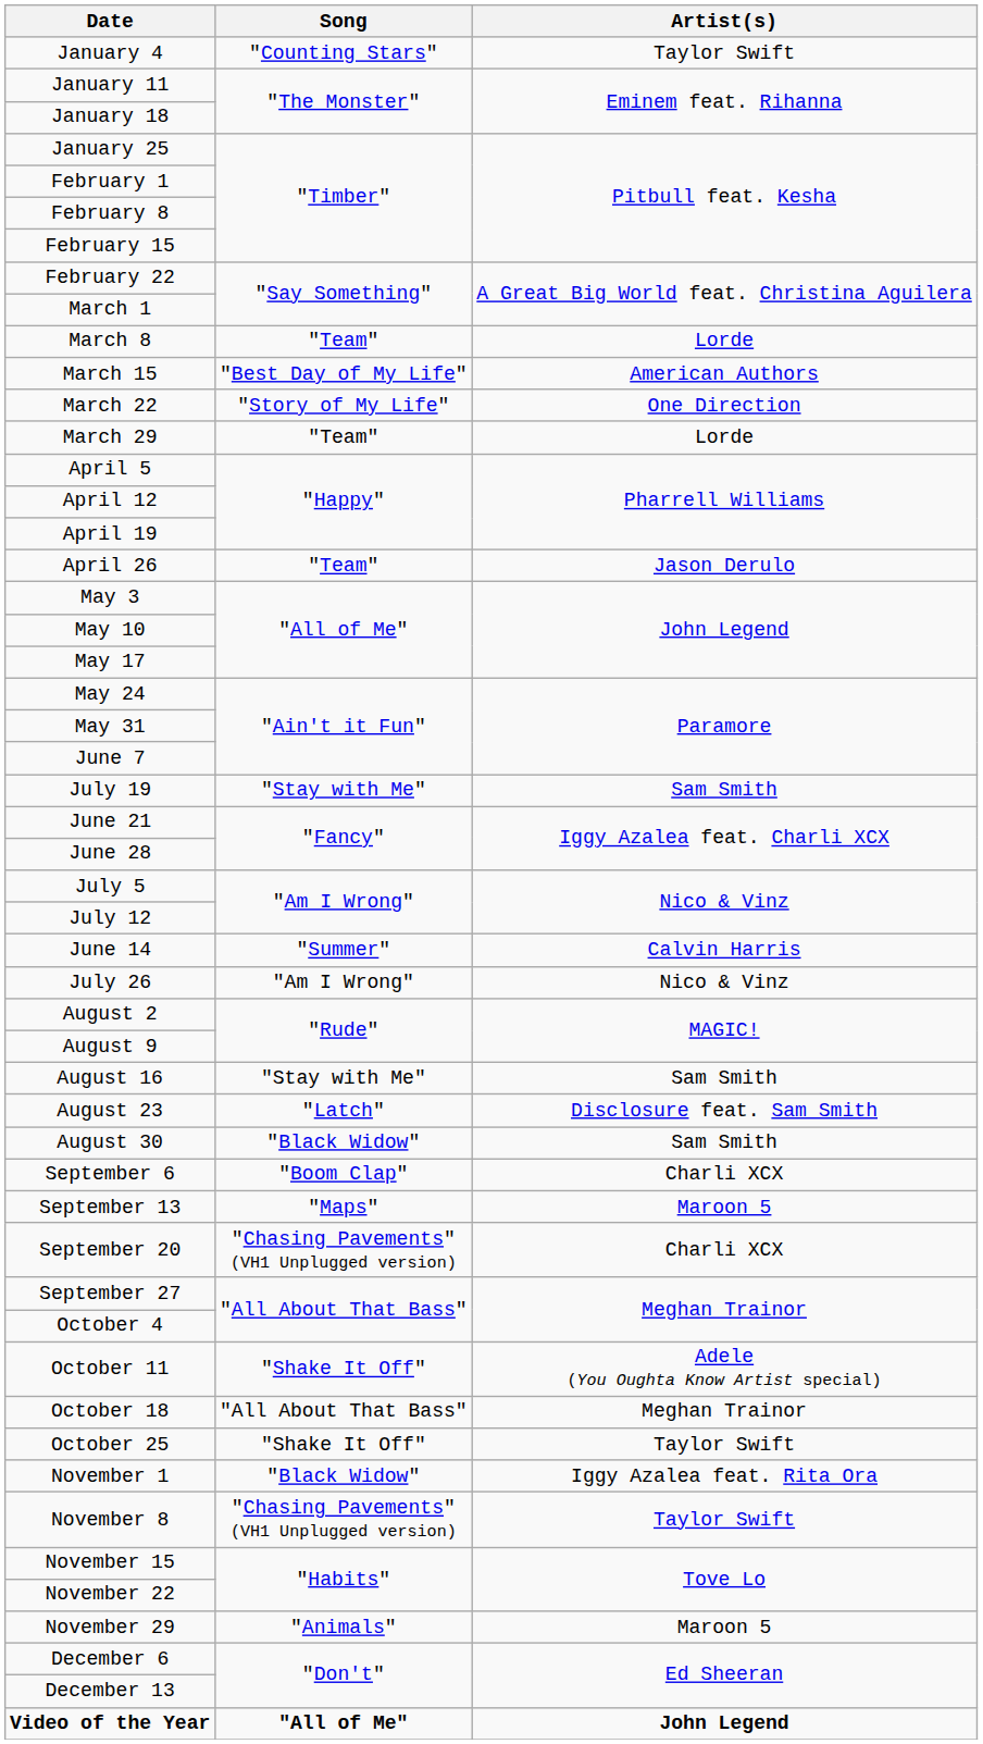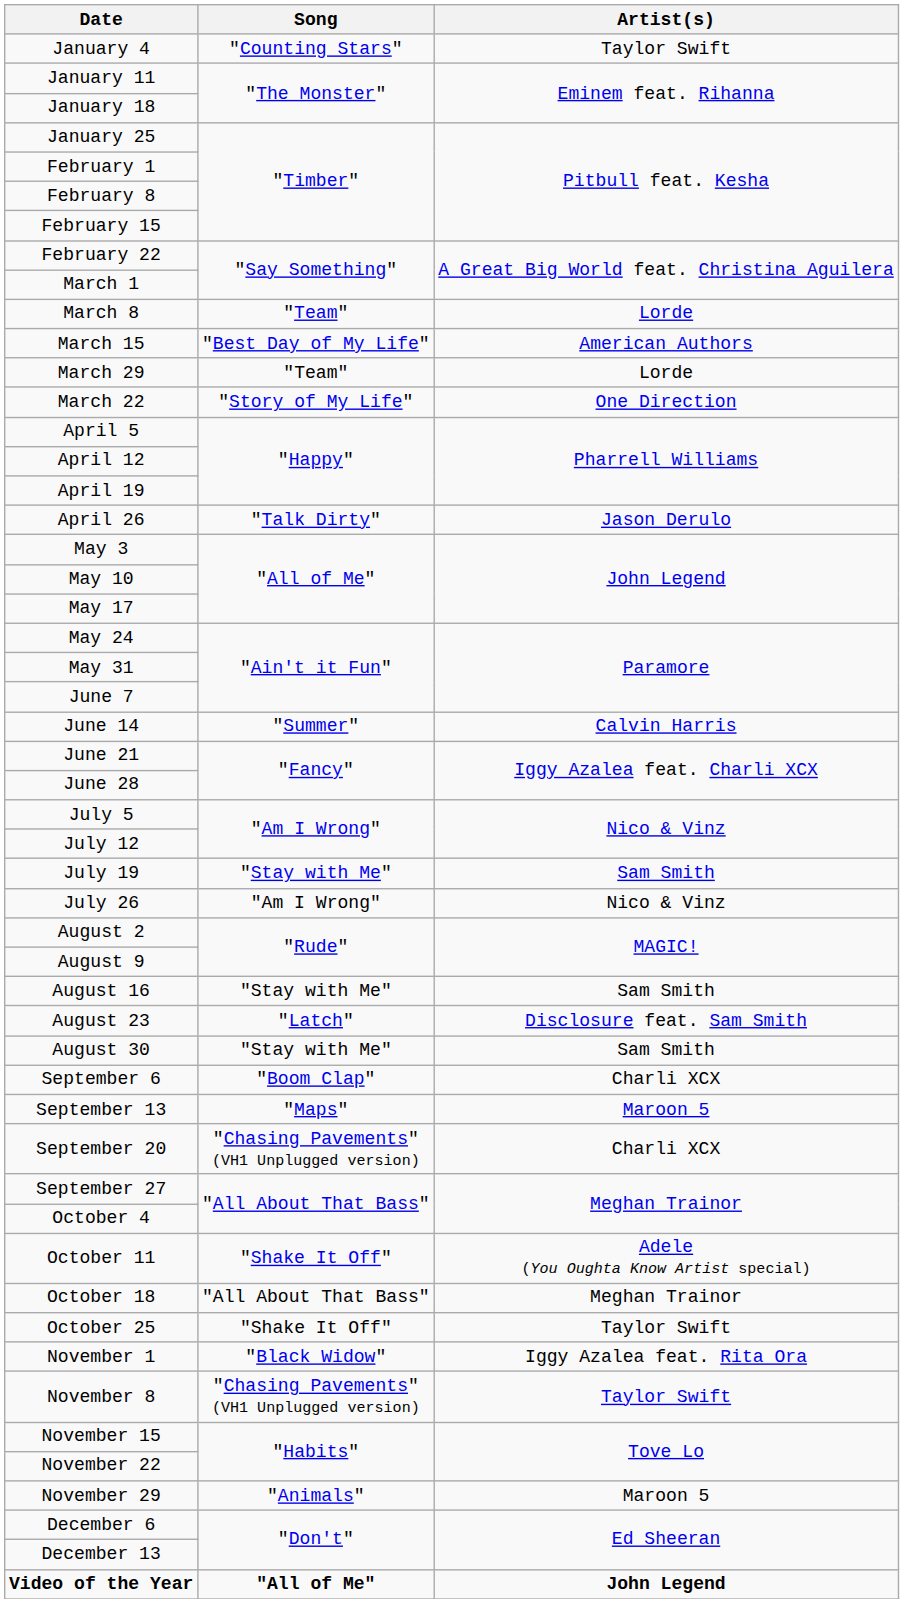rows swapped: March 22 <-> March 29
April 26 | Song: "Team" -> "Talk Dirty"
rows swapped: June 14 <-> July 19
August 30 | Song: "Black Widow" -> "Stay with Me"
